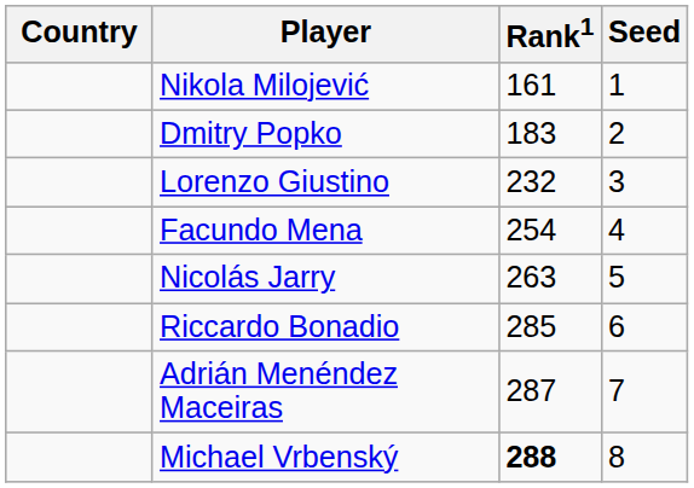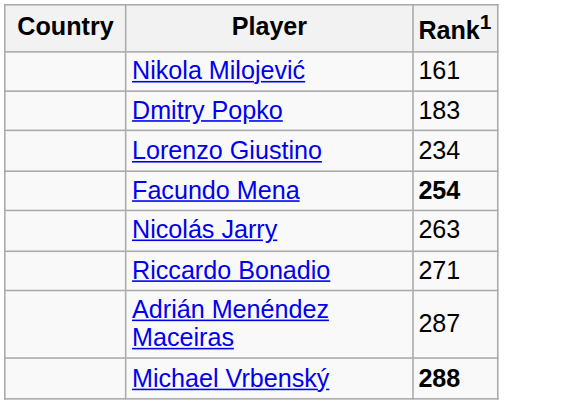- column: Seed | 1 | 2 | 3 | 4 | 5 | 6 | 7 | 8
Lorenzo Giustino | Rank1: 232 -> 234
Facundo Mena | Rank1: normal -> bold
Riccardo Bonadio | Rank1: 285 -> 271
